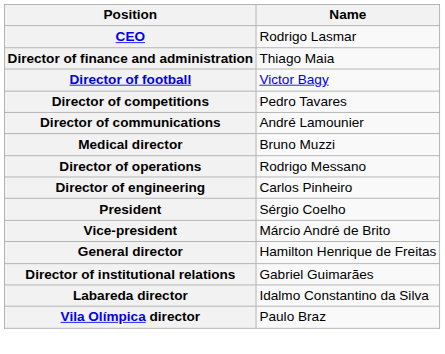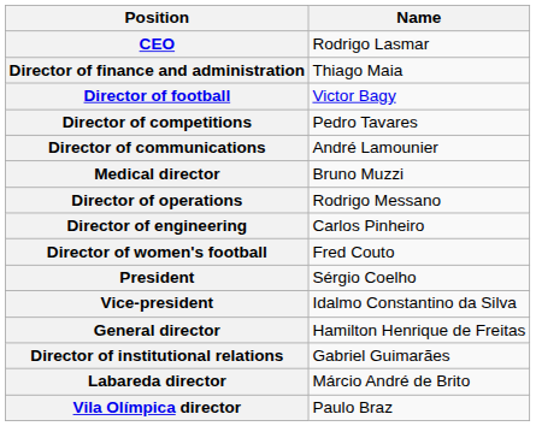+ row: Director of women's football | Fred Couto
Vice-president | Name: Márcio André de Brito -> Idalmo Constantino da Silva
Labareda director | Name: Idalmo Constantino da Silva -> Márcio André de Brito
